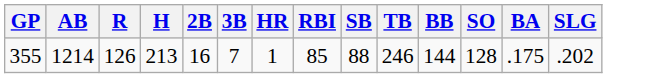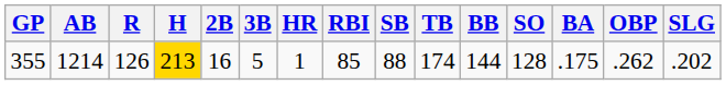+ column: OBP | .262
355 | H: no background -> gold background
355 | 3B: 7 -> 5
355 | TB: 246 -> 174
